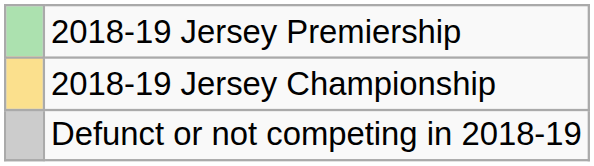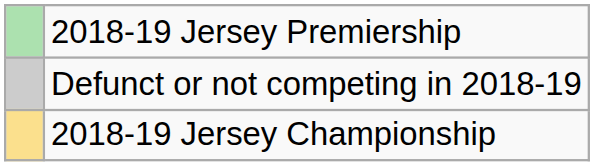rows swapped: 2018-19 Jersey Championship <-> Defunct or not competing in 2018-19
